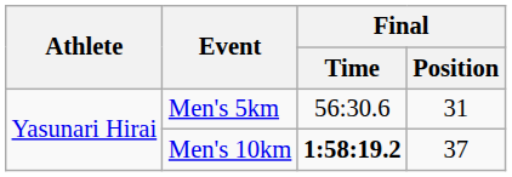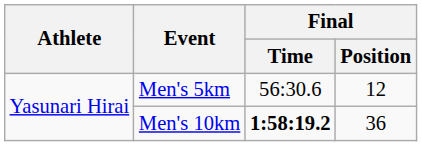Men's 5km | Final / Position: 31 -> 12
Men's 10km | Final / Position: 37 -> 36
